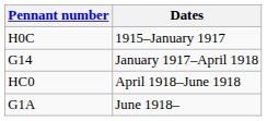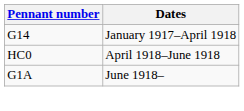- row: H0C | 1915–January 1917
